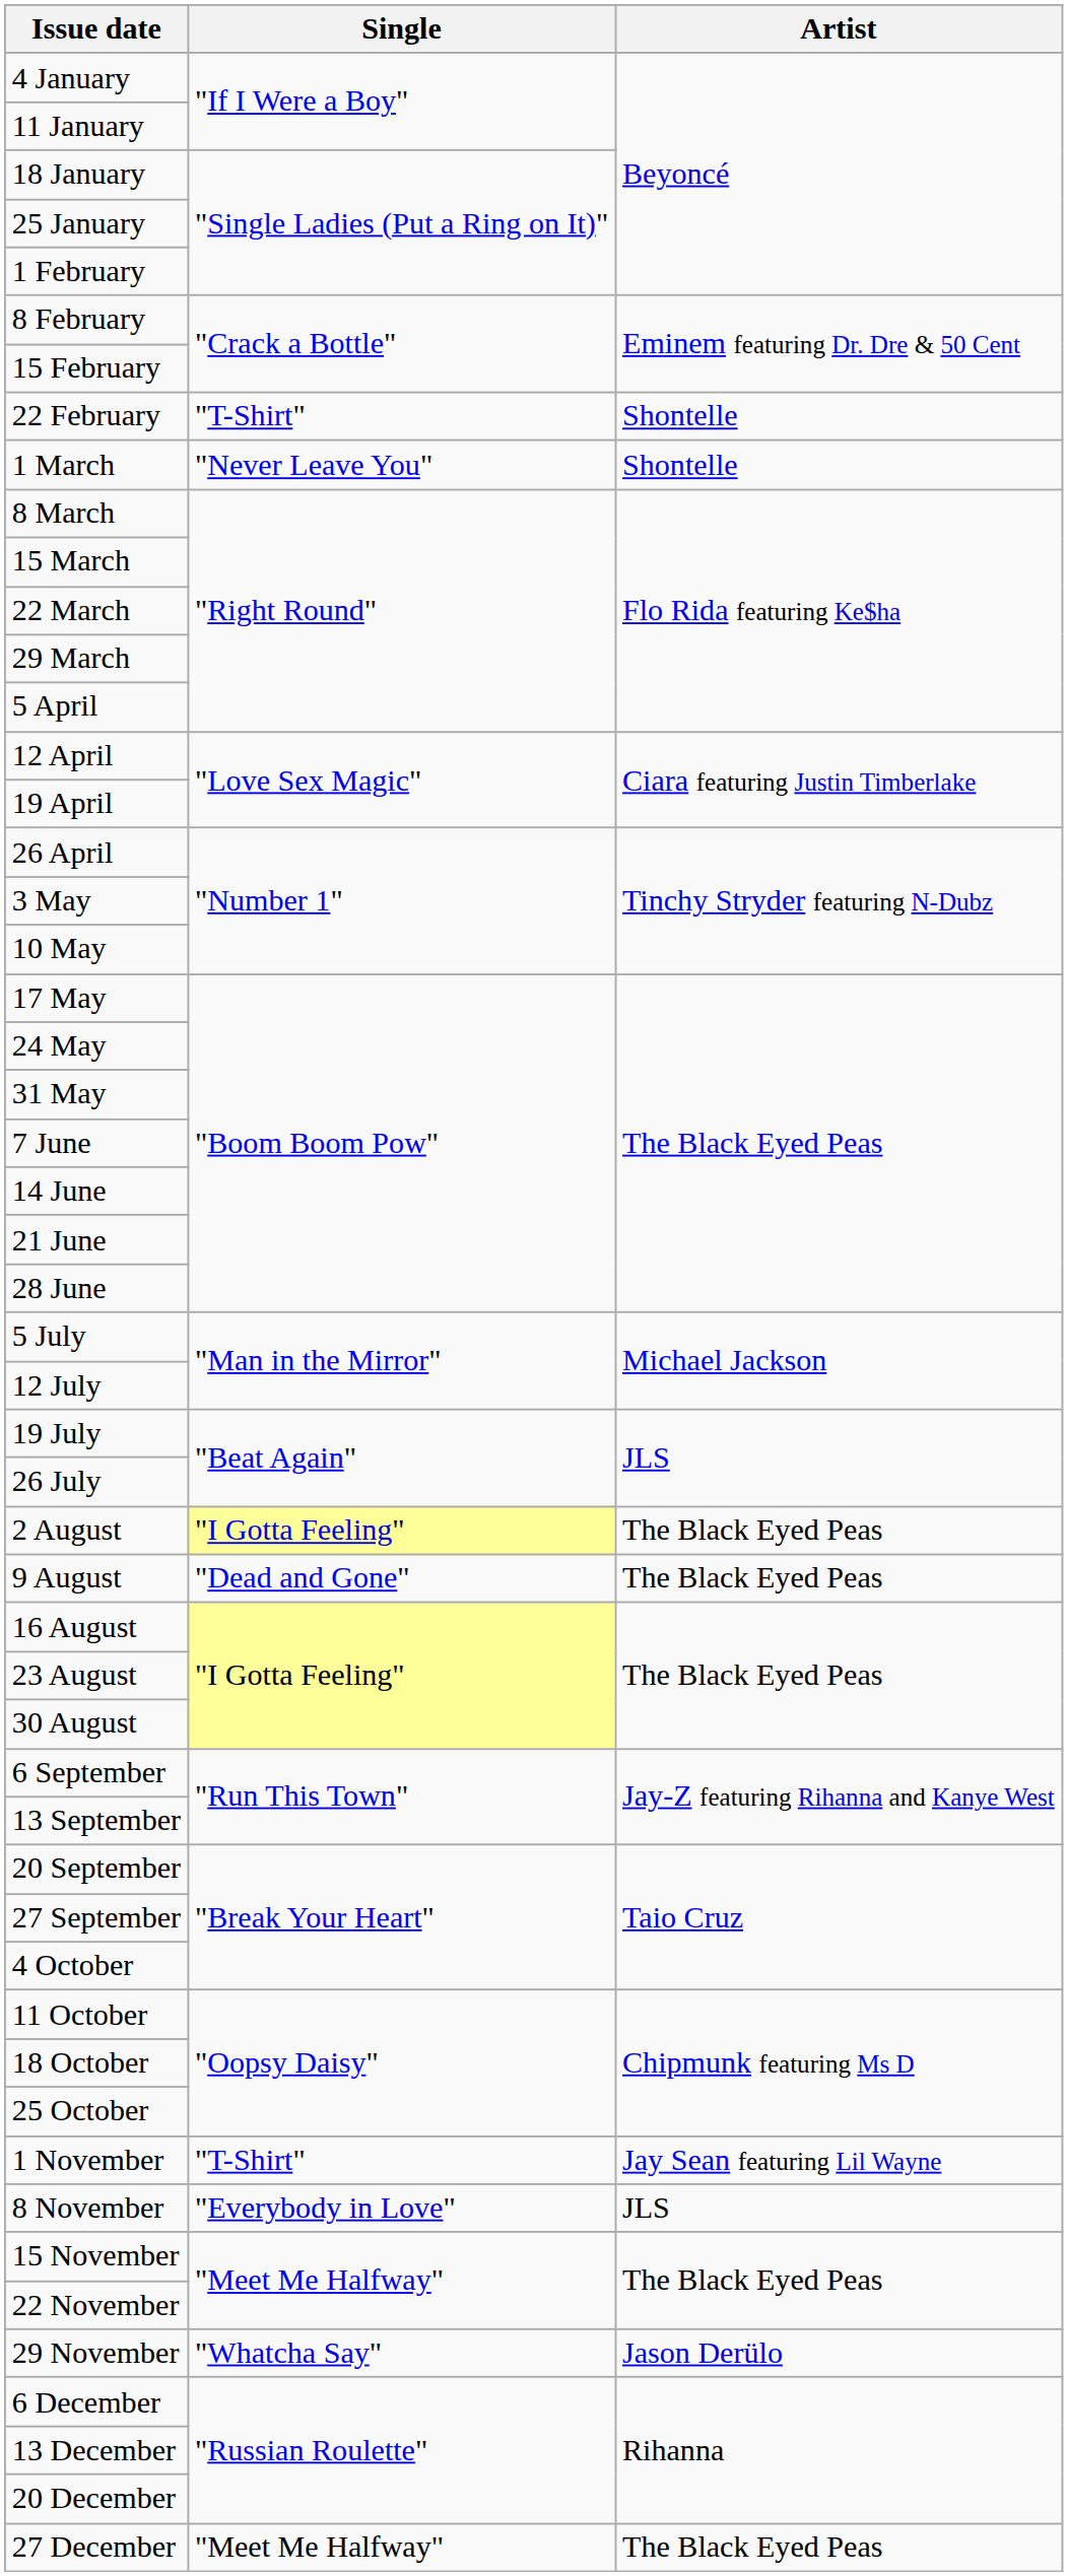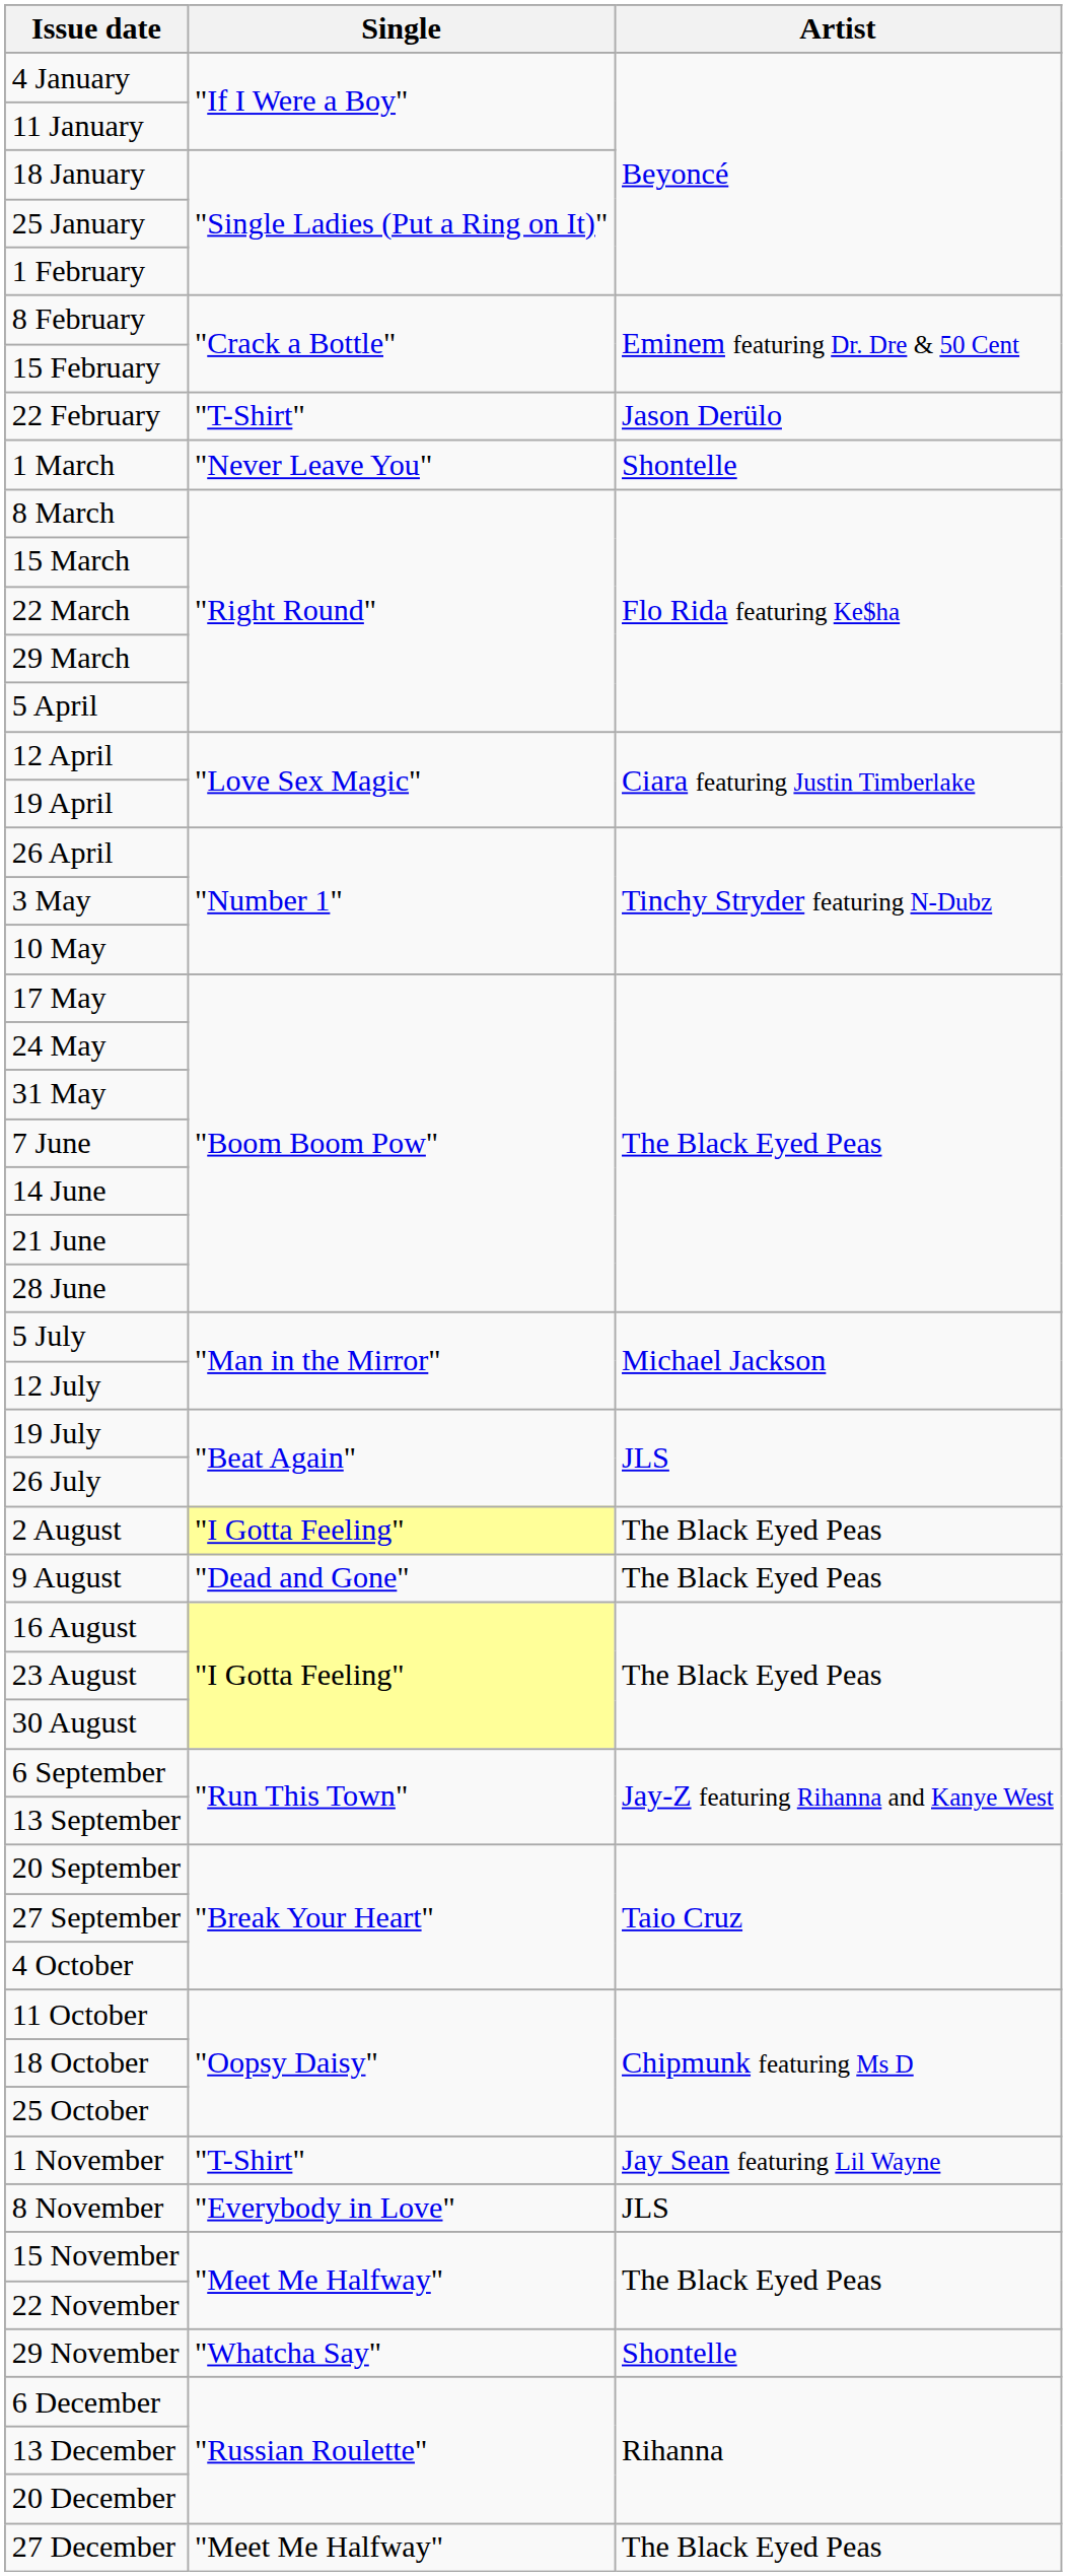22 February | Artist: Shontelle -> Jason Derülo
29 November | Artist: Jason Derülo -> Shontelle
